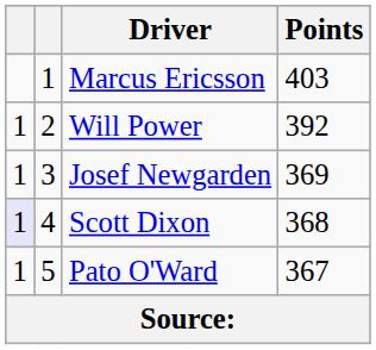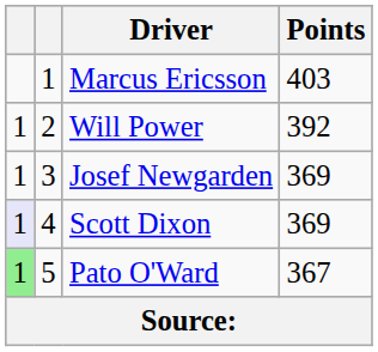Scott Dixon | Points: 368 -> 369
Pato O'Ward | column 1: no background -> lightgreen background
